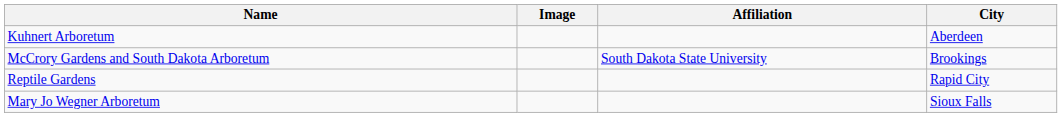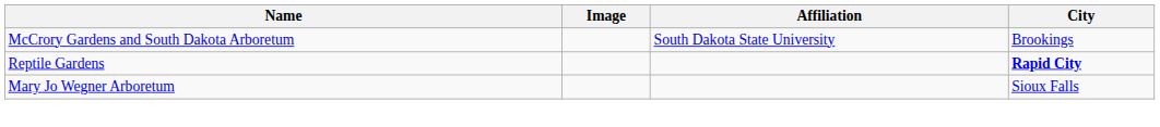- row: Kuhnert Arboretum | Aberdeen
Reptile Gardens | City: normal -> bold
